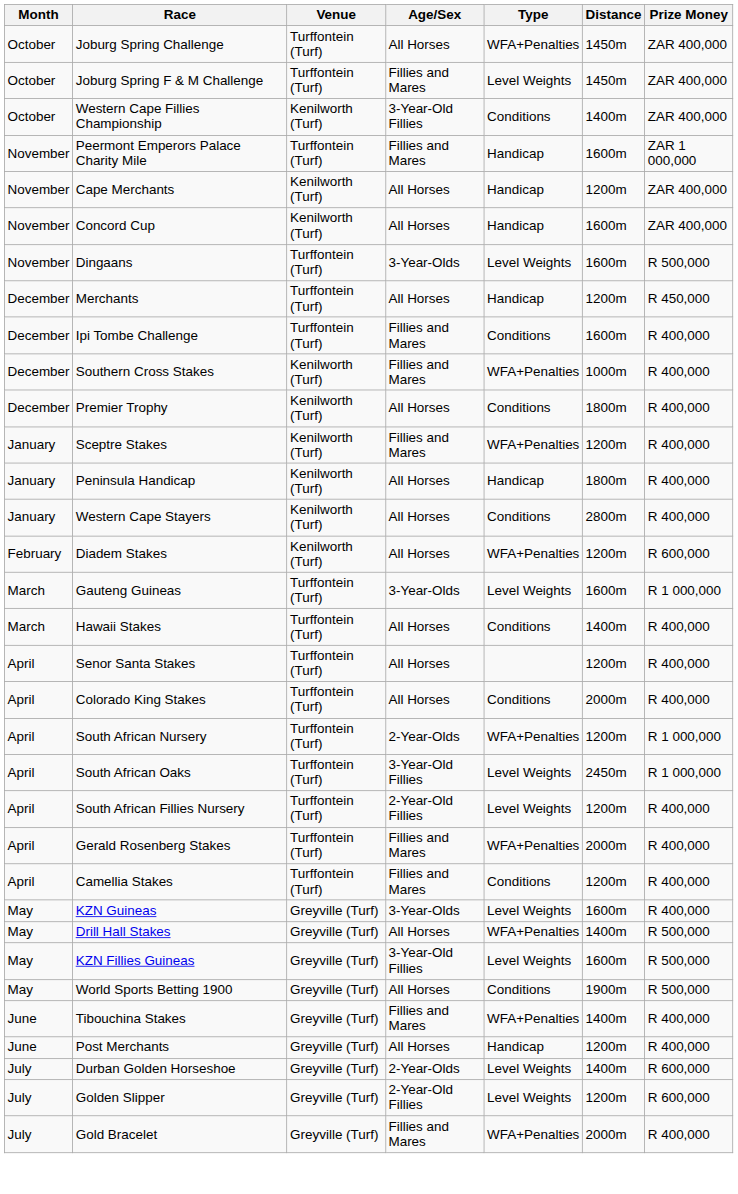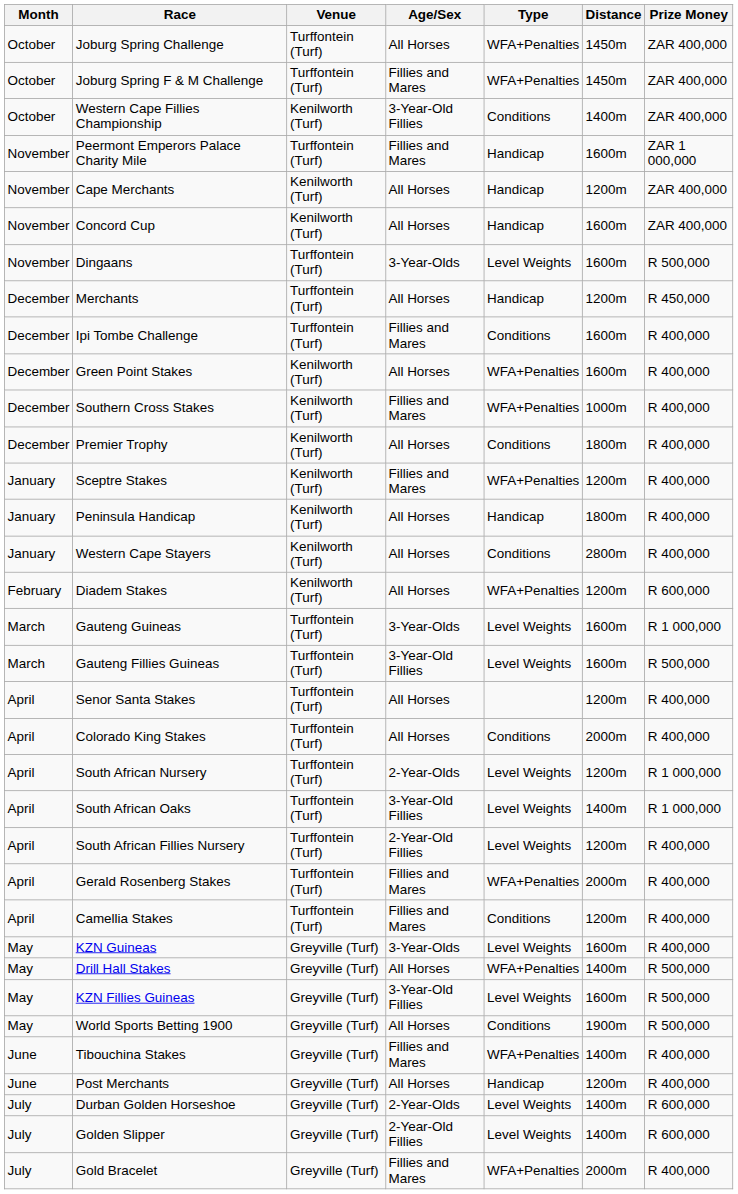Joburg Spring F & M Challenge | Type: Level Weights -> WFA+Penalties
+ row: December | Green Point Stakes | Kenilworth (Turf) | All Horses | WFA+Penalties | 1600m | R 400,000
+ row: March | Gauteng Fillies Guineas | Turffontein (Turf) | 3-Year-Old Fillies | Level Weights | 1600m | R 500,000
- row: March | Hawaii Stakes | Turffontein (Turf) | All Horses | Conditions | 1400m | R 400,000
South African Nursery | Type: WFA+Penalties -> Level Weights
South African Oaks | Distance: 2450m -> 1400m
Golden Slipper | Distance: 1200m -> 1400m
